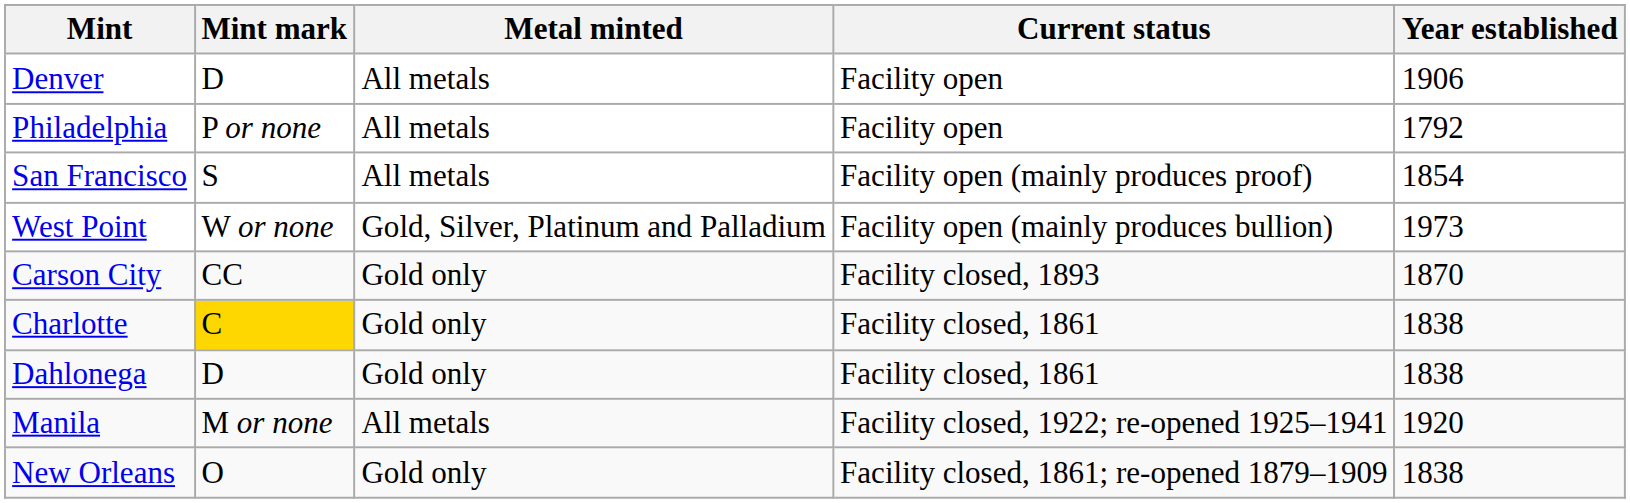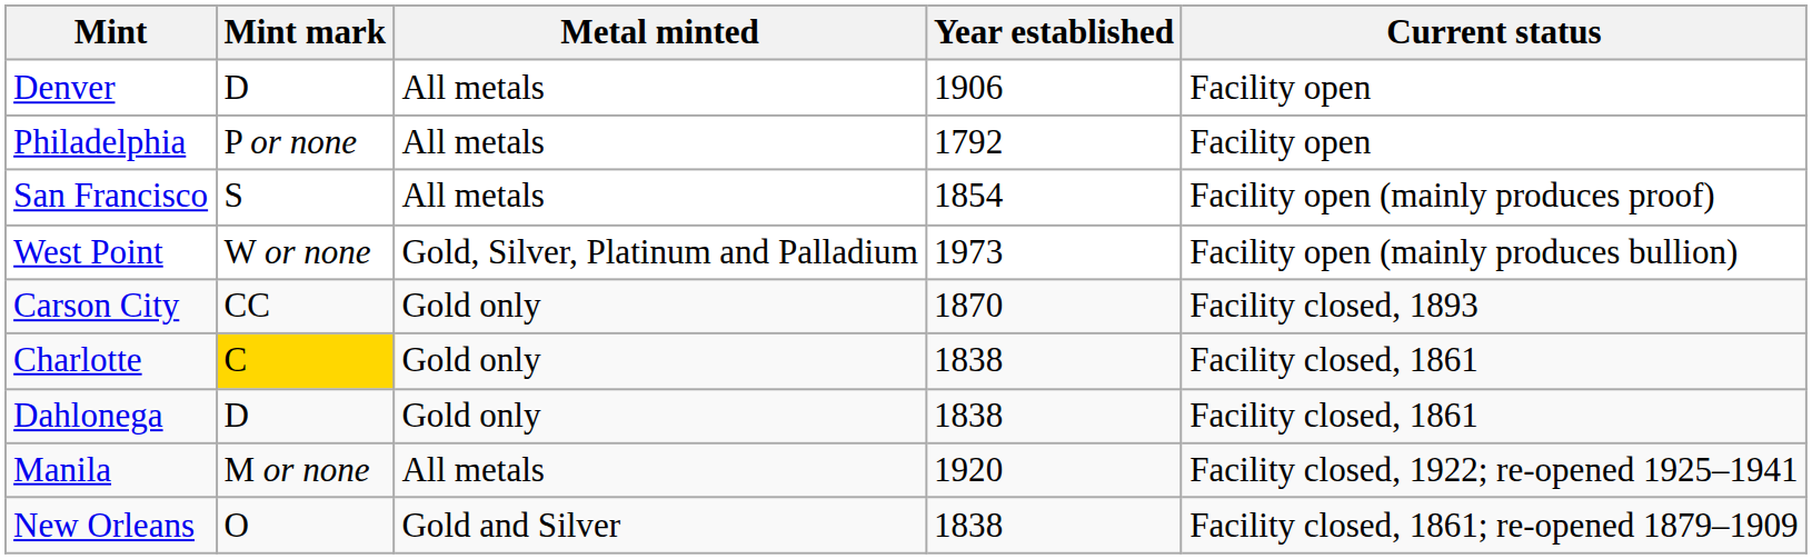columns swapped: Year established <-> Current status
New Orleans | Metal minted: Gold only -> Gold and Silver
